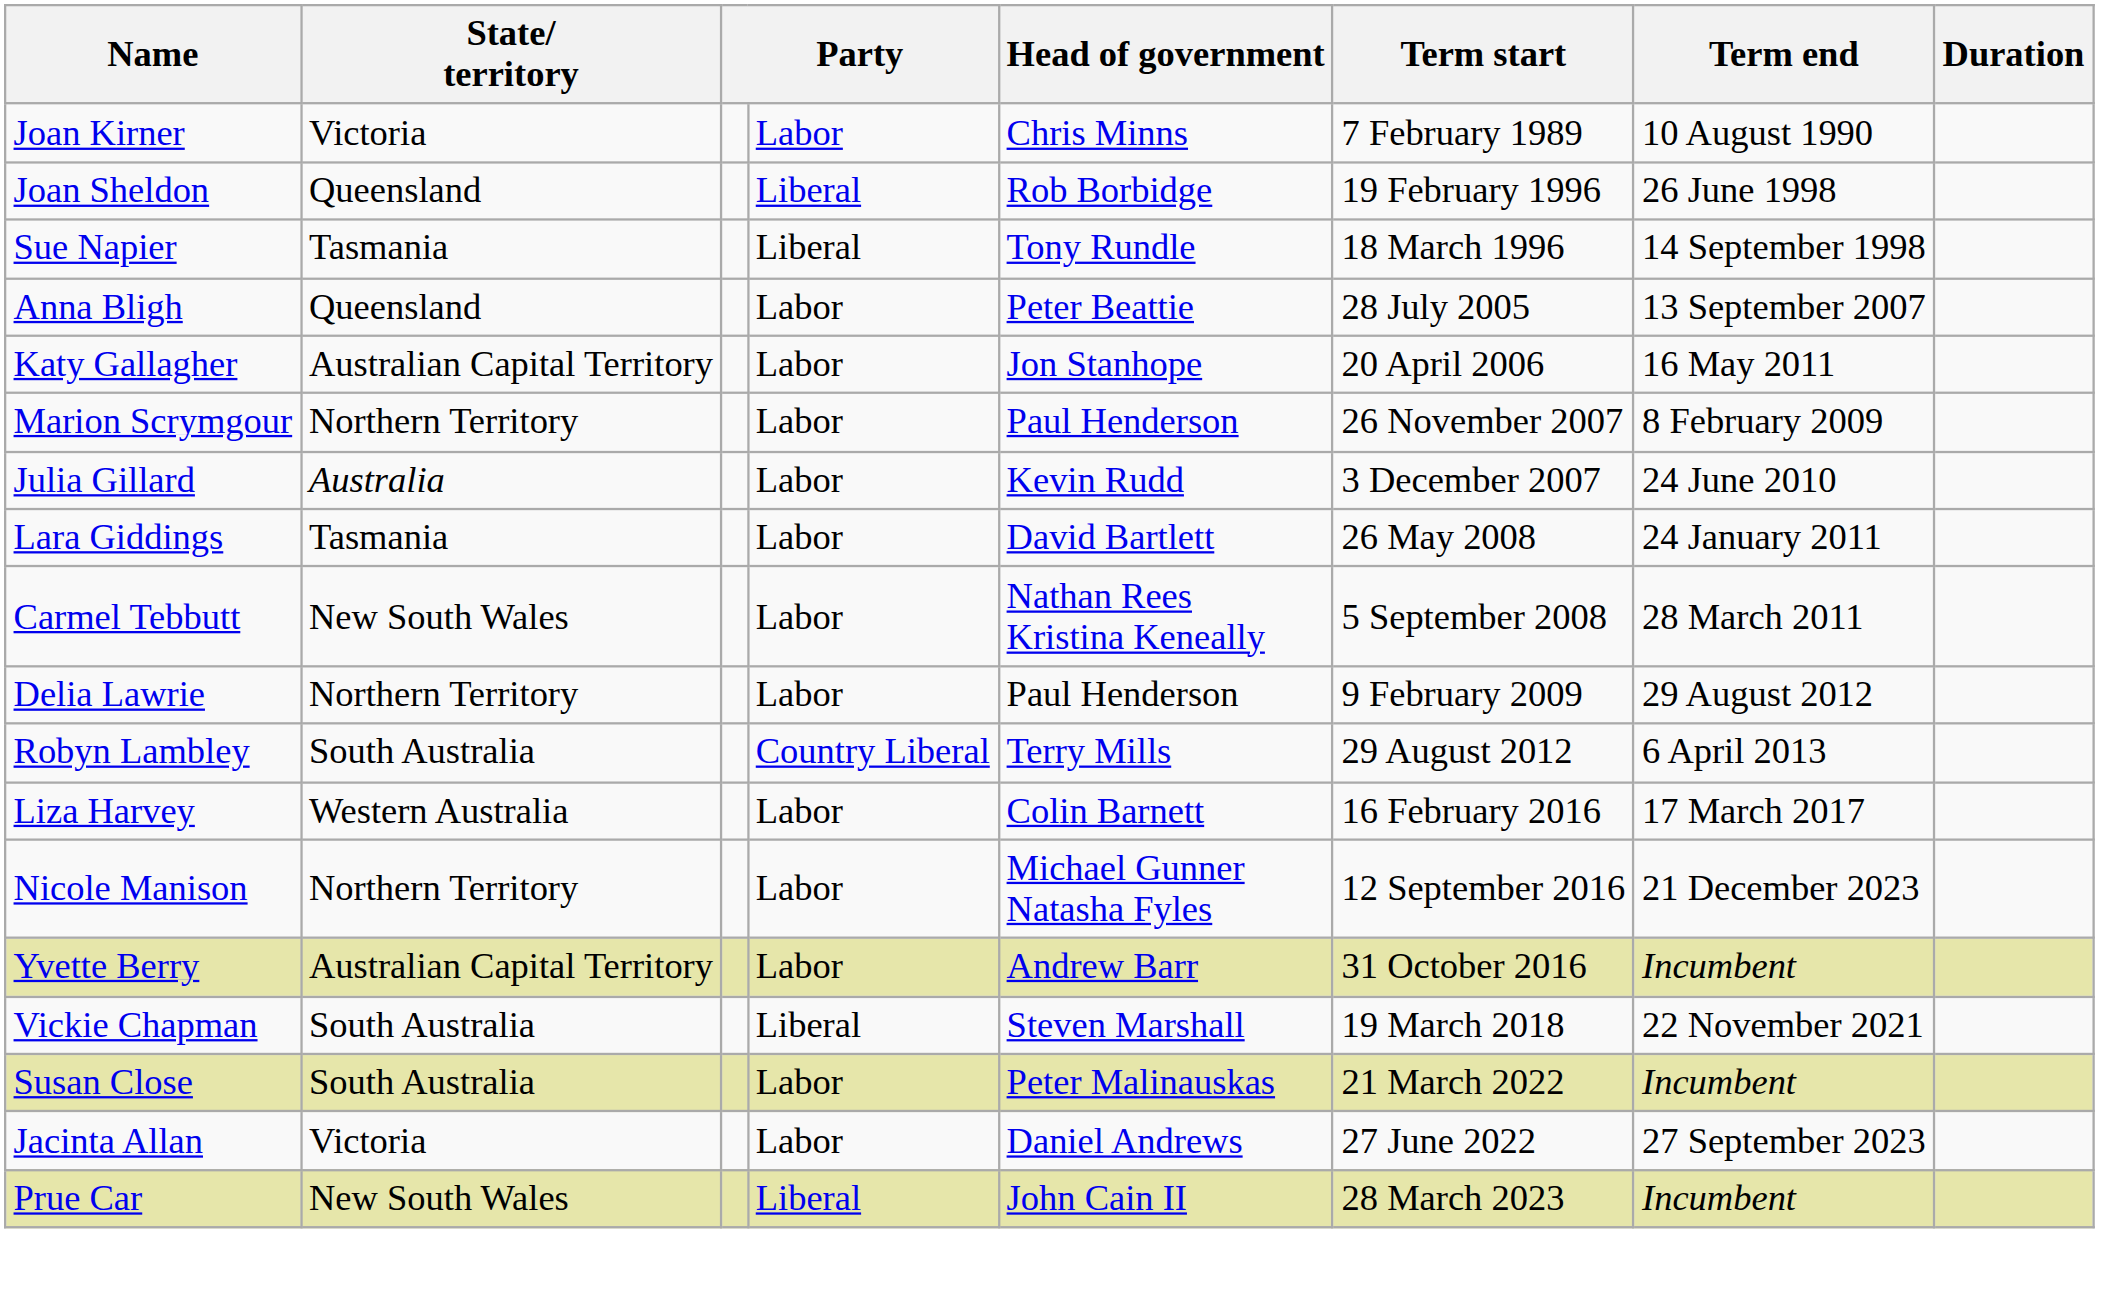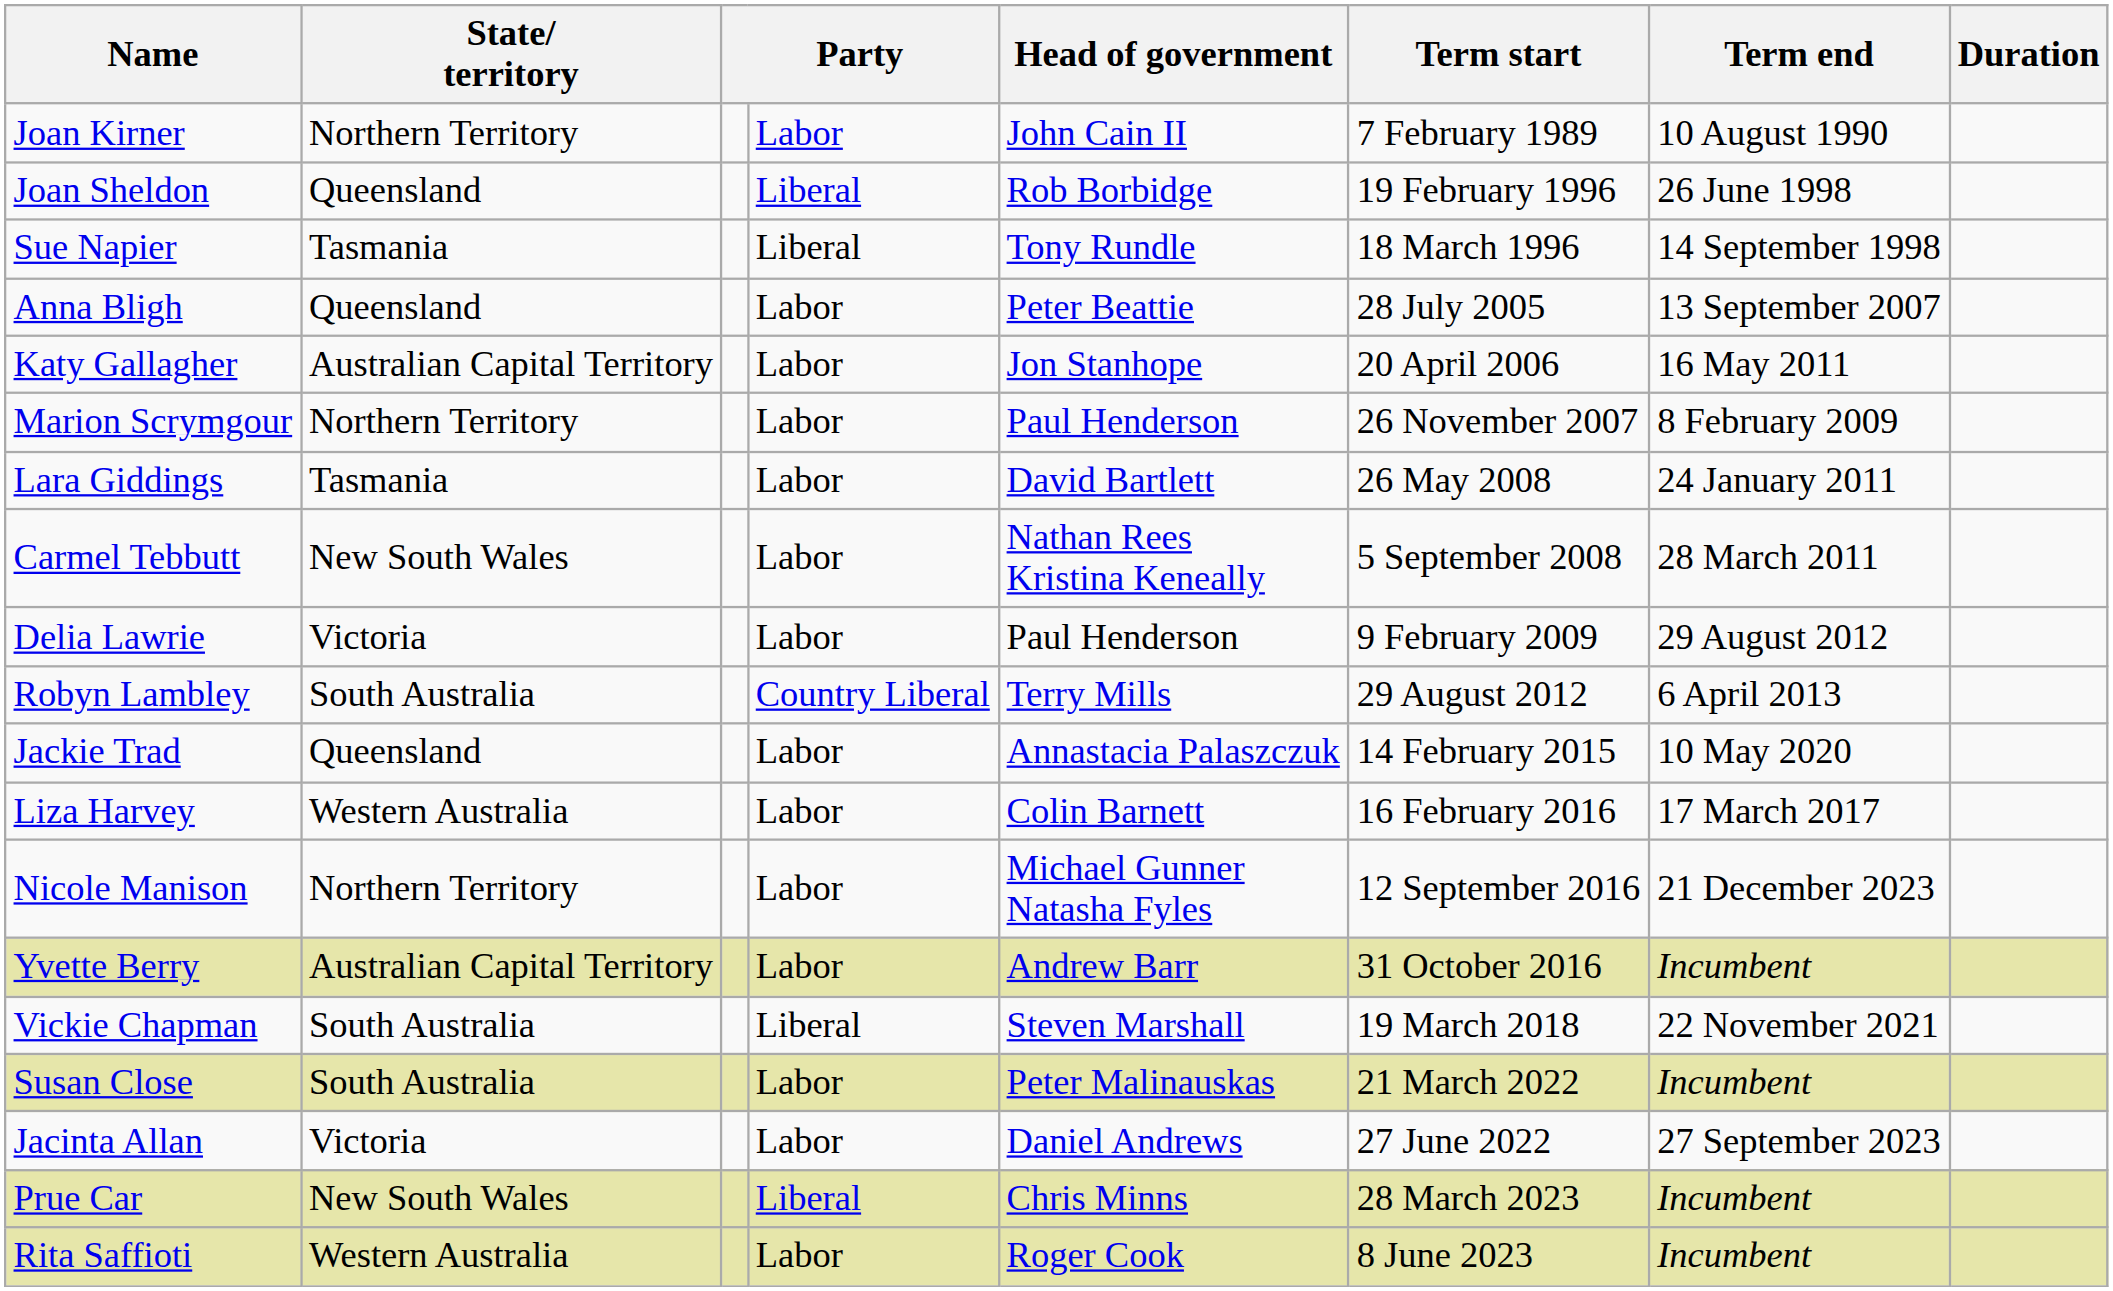Joan Kirner | State/ territory: Victoria -> Northern Territory
Joan Kirner | Head of government: Chris Minns -> John Cain II
- row: Julia Gillard | Australia | Labor | Kevin Rudd | 3 December 2007 | 24 June 2010
Delia Lawrie | State/ territory: Northern Territory -> Victoria
+ row: Jackie Trad | Queensland | Labor | Annastacia Palaszczuk | 14 February 2015 | 10 May 2020
Prue Car | Head of government: John Cain II -> Chris Minns
+ row: Rita Saffioti | Western Australia | Labor | Roger Cook | 8 June 2023 | Incumbent
